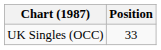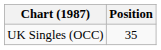UK Singles (OCC) | Position: 33 -> 35
